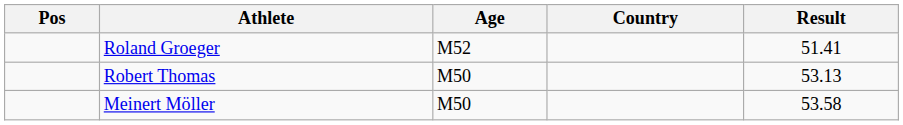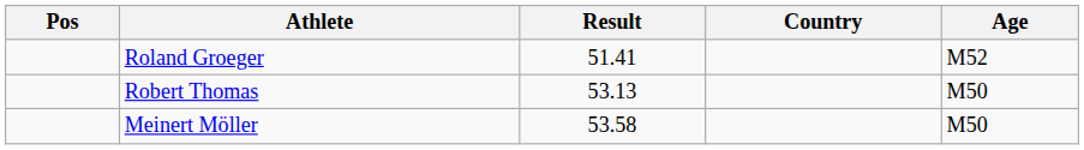columns swapped: Age <-> Result
